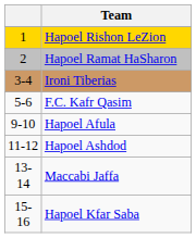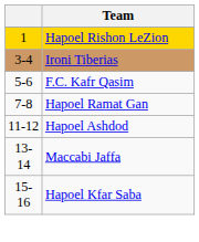- row: 2 | Hapoel Ramat HaSharon
+ row: 7-8 | Hapoel Ramat Gan
- row: 9-10 | Hapoel Afula
